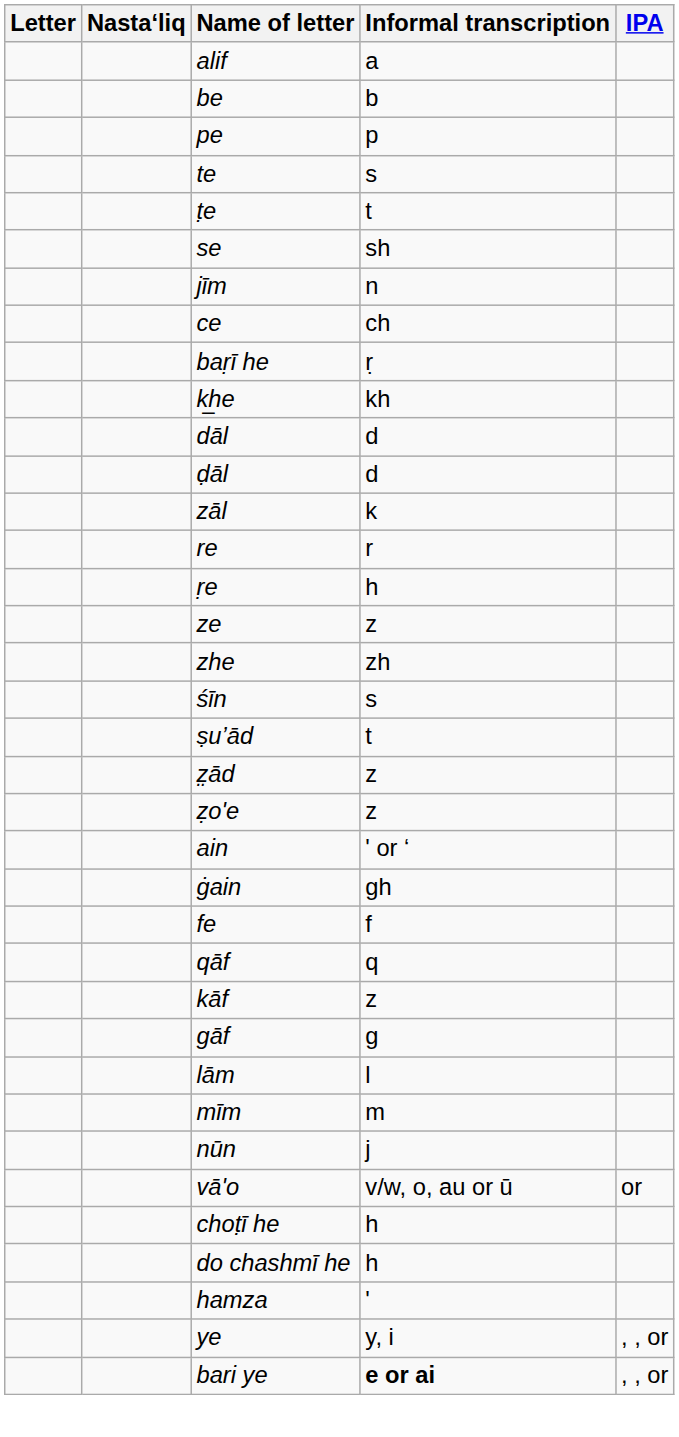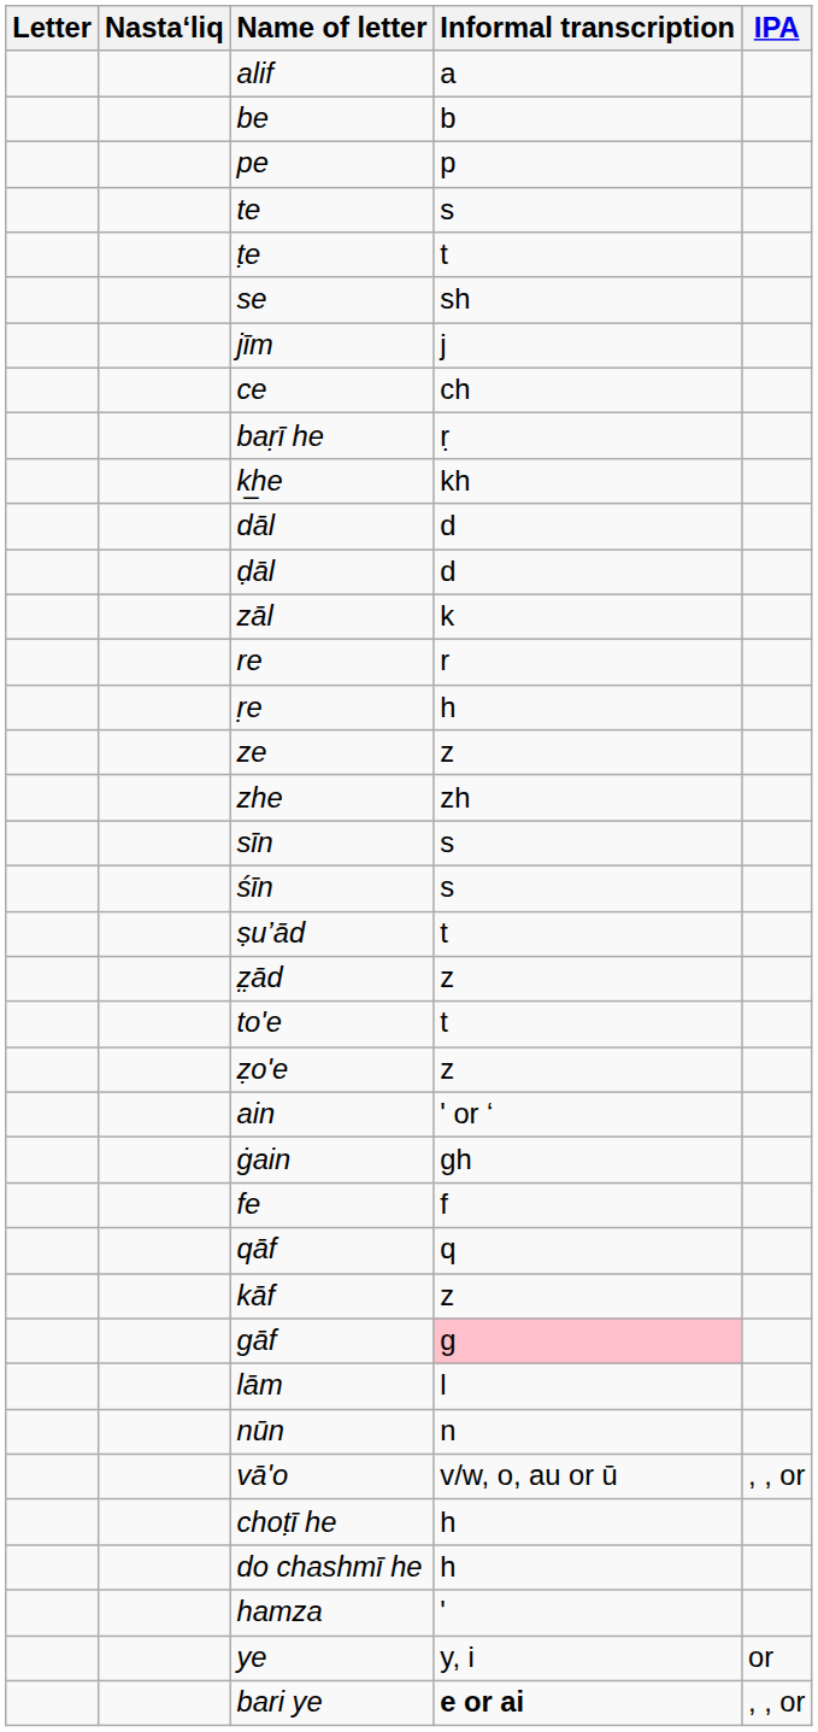jīm | Informal transcription: n -> j
+ row: sīn | s
+ row: to'e | t
gāf | Informal transcription: no background -> pink background
- row: mīm | m
nūn | Informal transcription: j -> n
vā'o | IPA: or -> , , or
ye | IPA: , , or -> or
